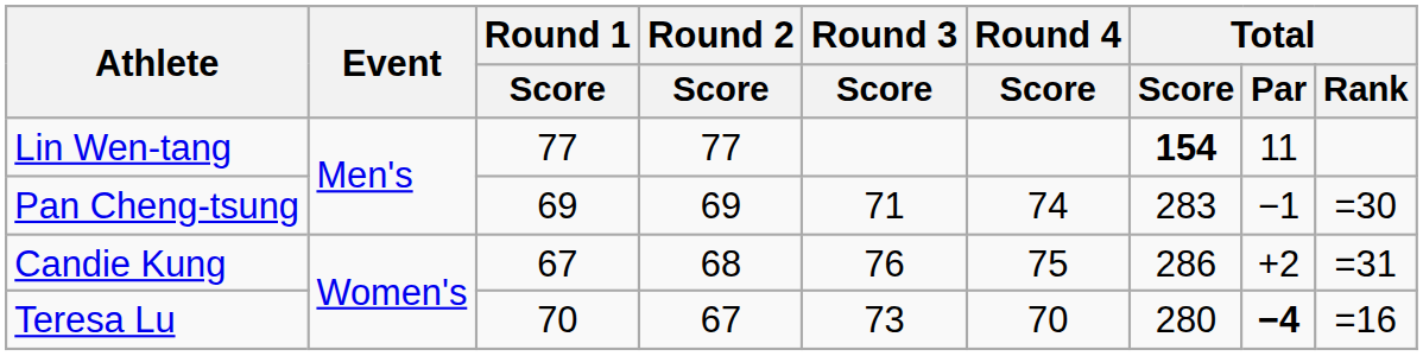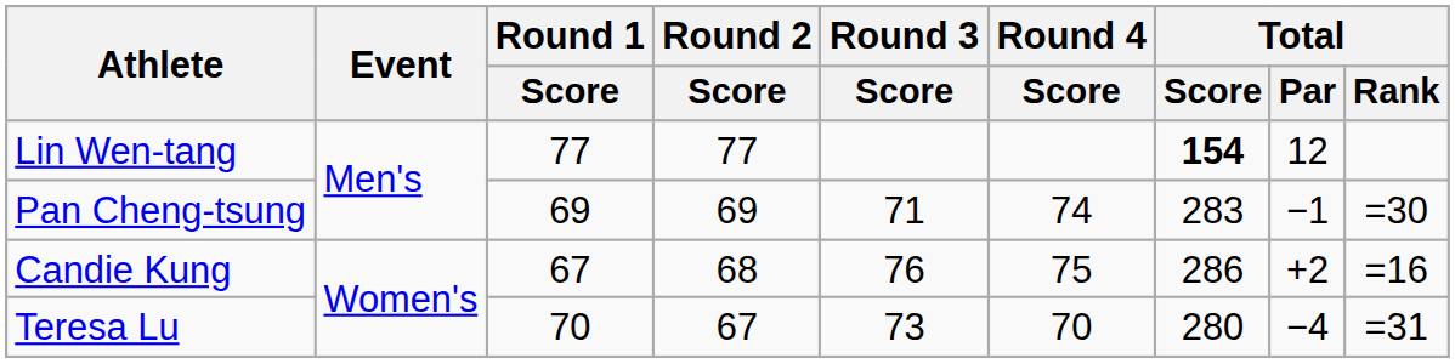Lin Wen-tang | Total / Par: 11 -> 12
Candie Kung | Total / Rank: =31 -> =16
Teresa Lu | Total / Par: bold -> normal
Teresa Lu | Total / Rank: =16 -> =31
